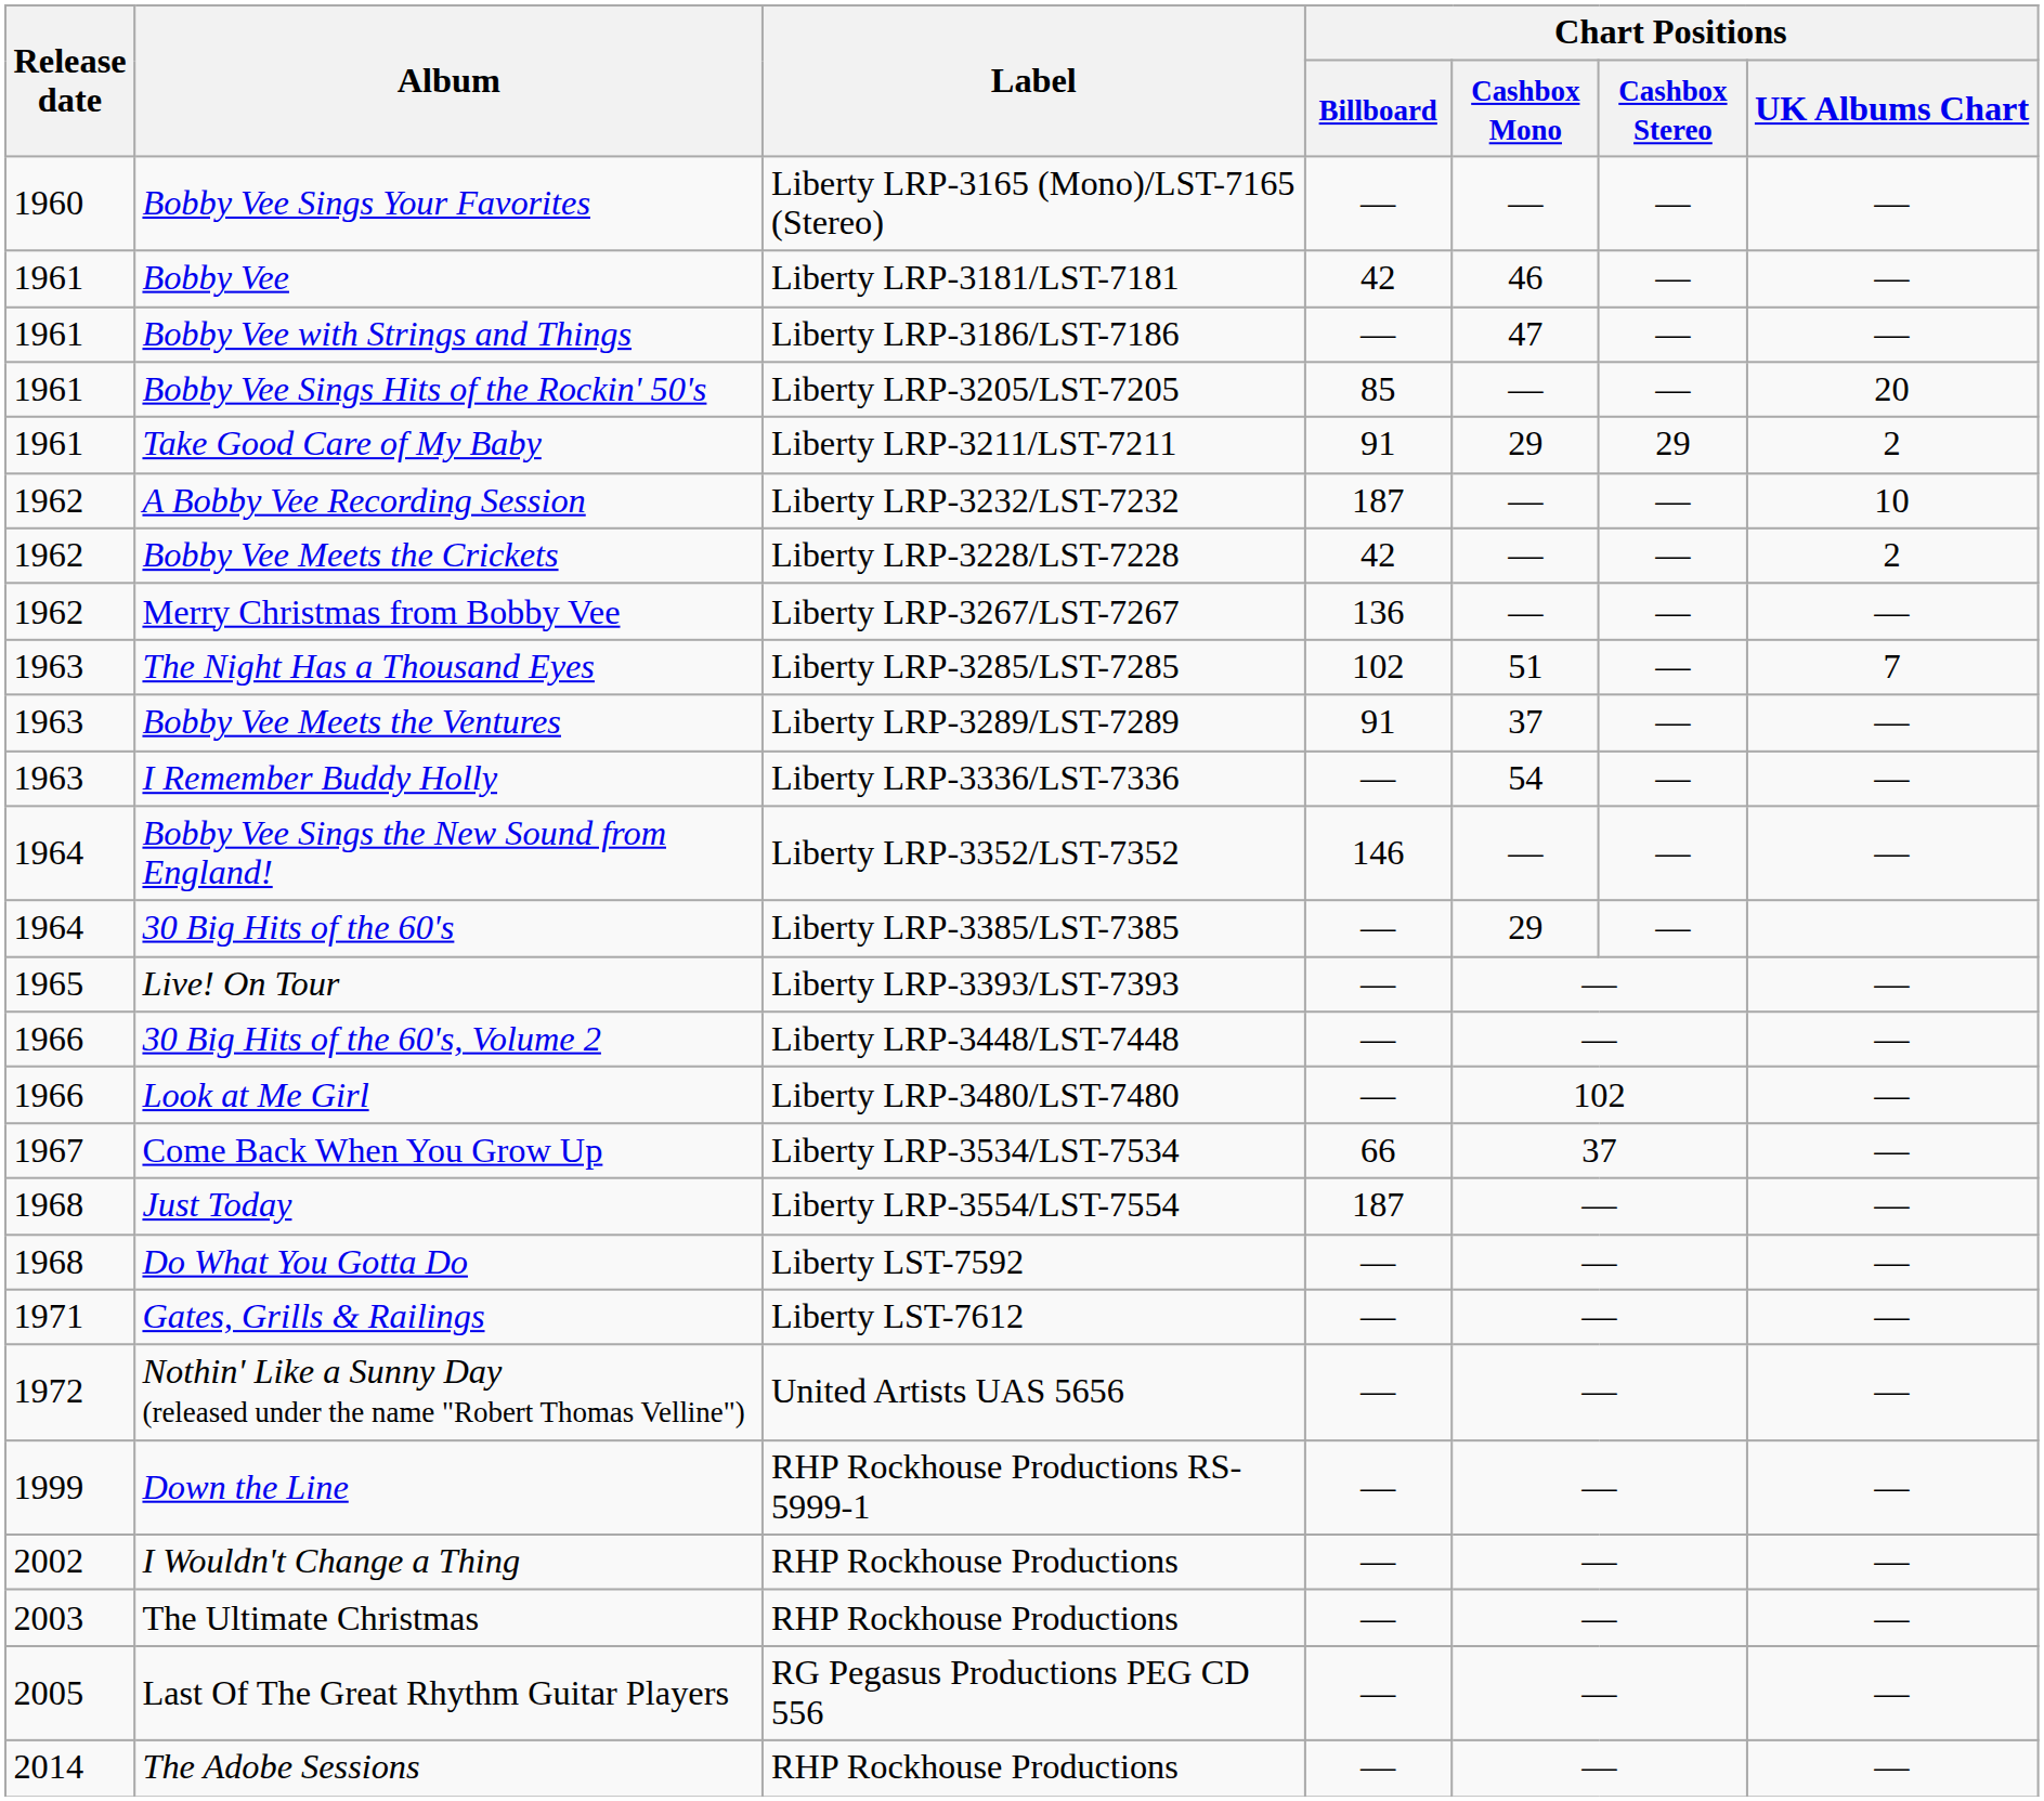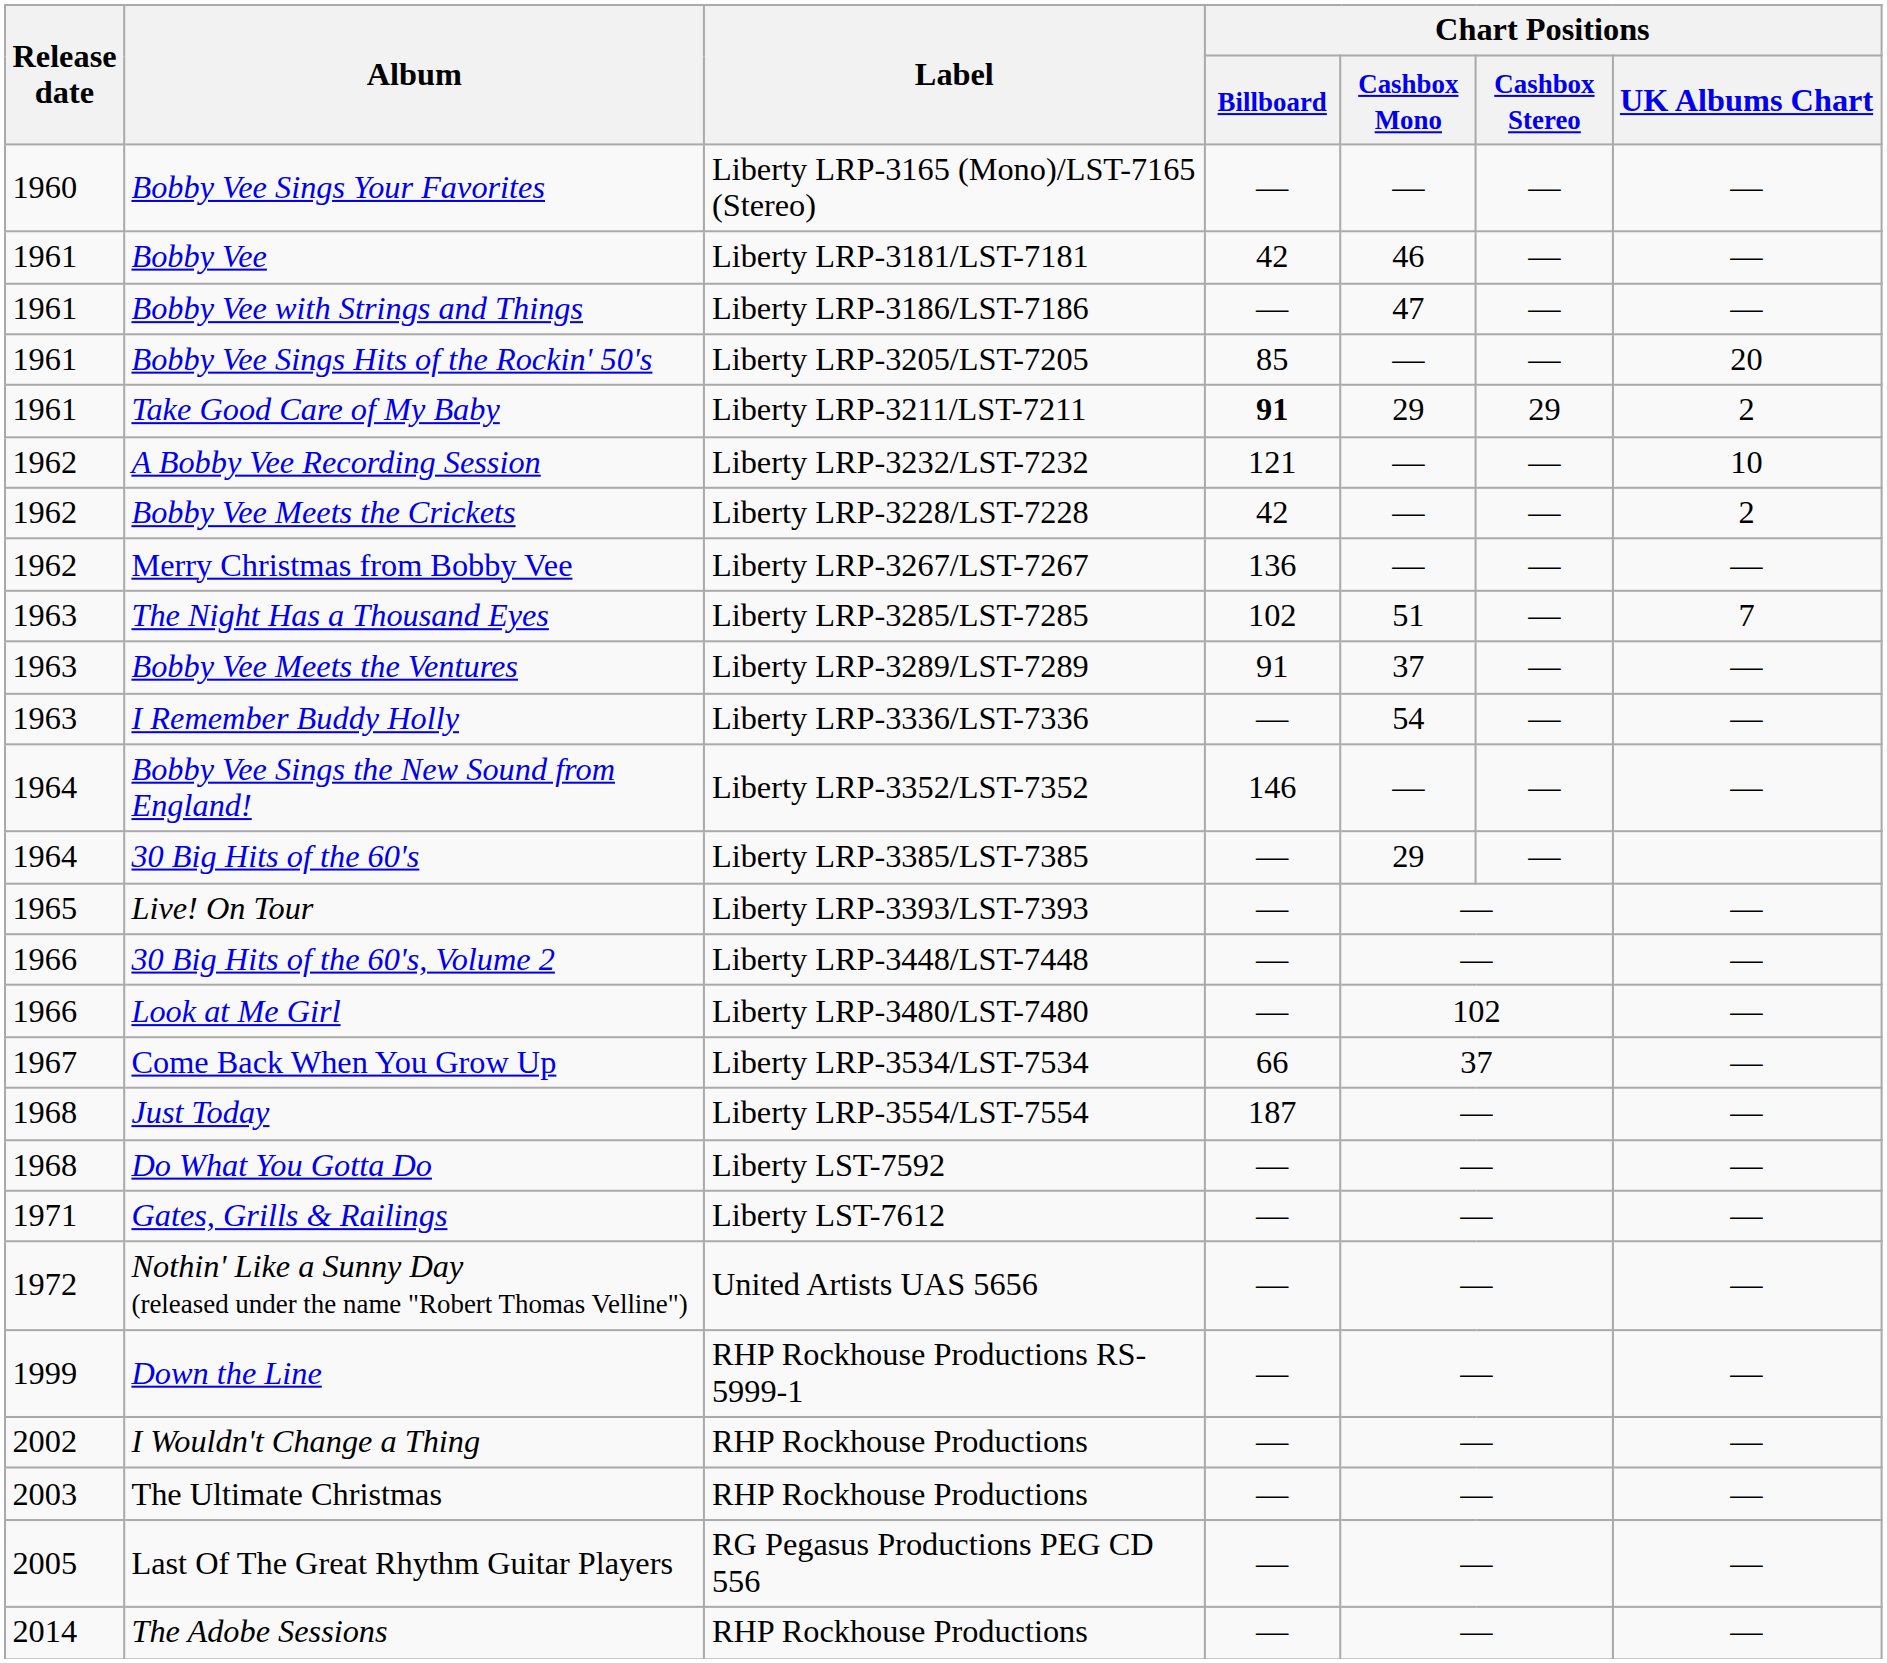Take Good Care of My Baby | Chart Positions / Billboard: normal -> bold
A Bobby Vee Recording Session | Chart Positions / Billboard: 187 -> 121
